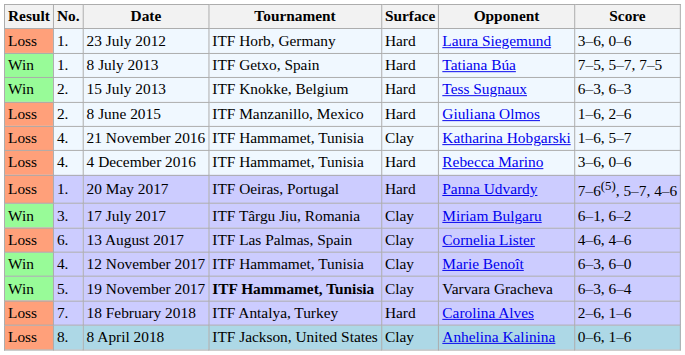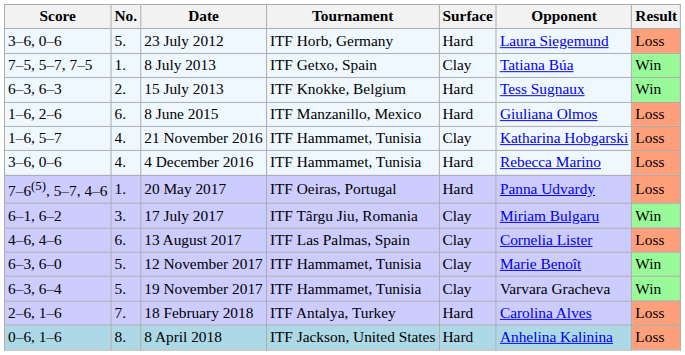columns swapped: Result <-> Score
23 July 2012 | No.: 1. -> 5.
8 July 2013 | Surface: Hard -> Clay
8 June 2015 | No.: 2. -> 6.
12 November 2017 | No.: 4. -> 5.
19 November 2017 | Tournament: bold -> normal
8 April 2018 | Surface: Clay -> Hard
